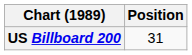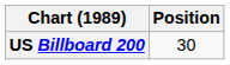US Billboard 200 | Position: 31 -> 30
